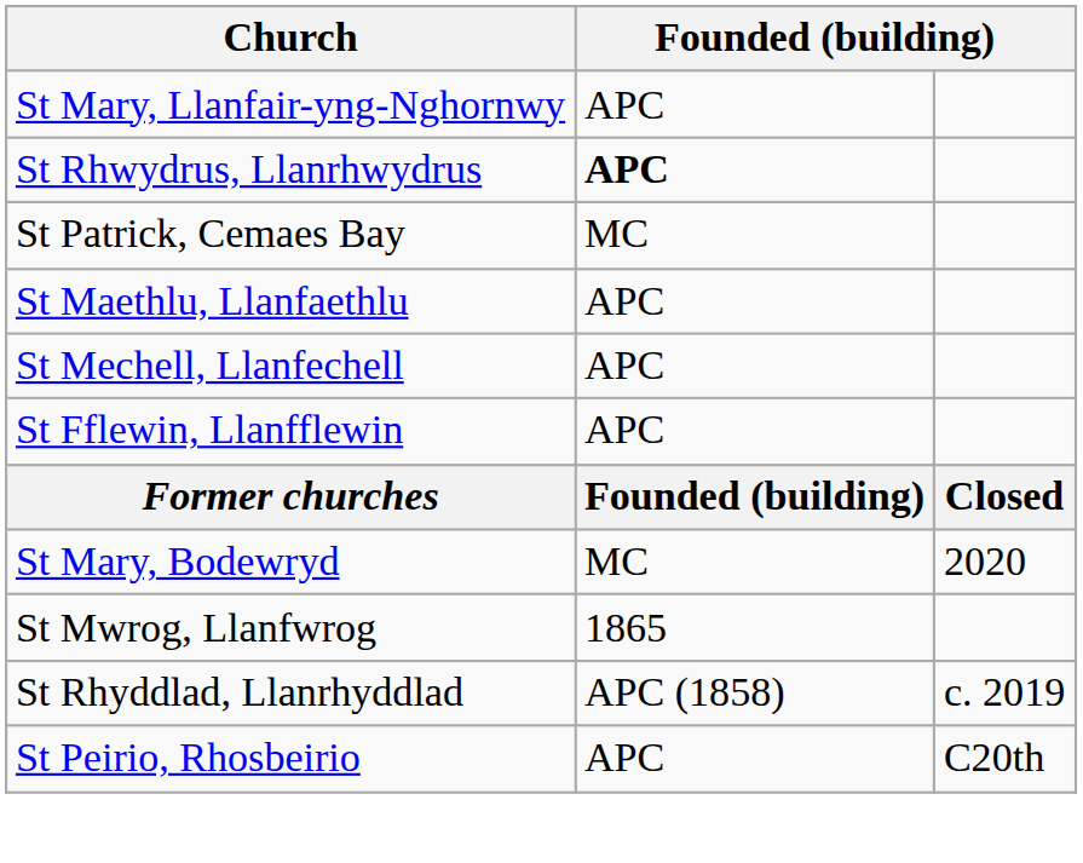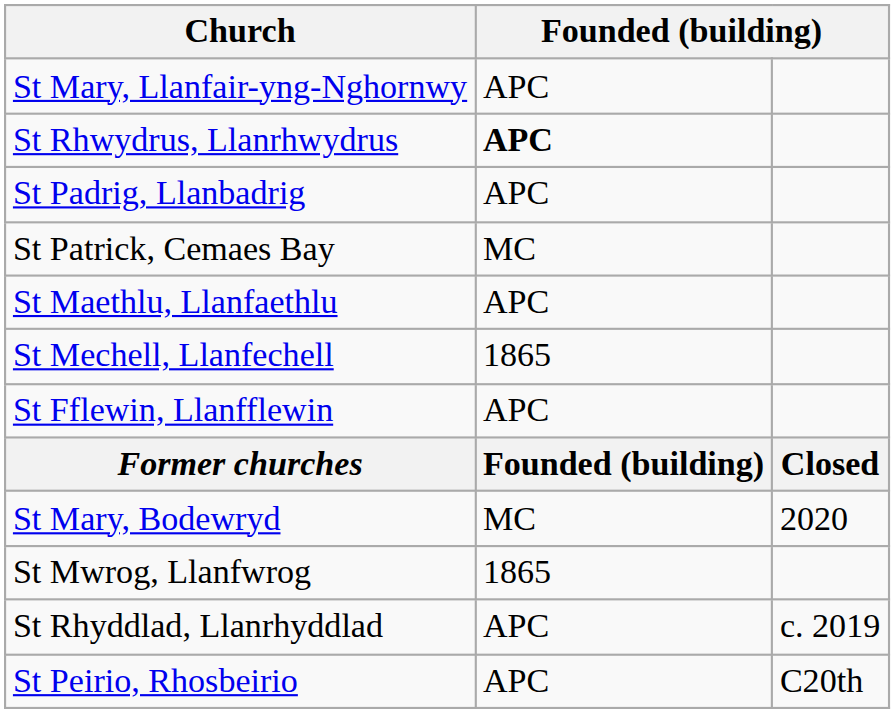+ row: St Padrig, Llanbadrig | APC
St Mechell, Llanfechell | column 2: APC -> 1865
St Rhyddlad, Llanrhyddlad | column 2: APC (1858) -> APC
